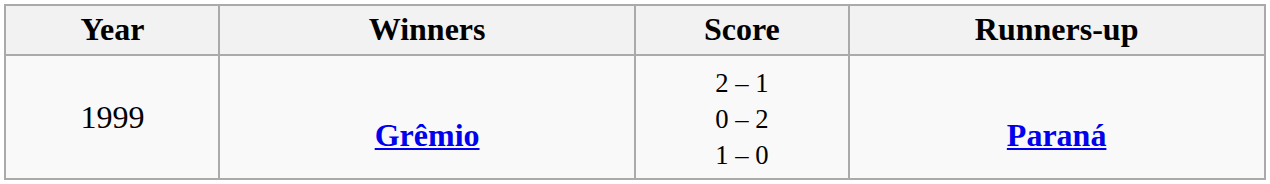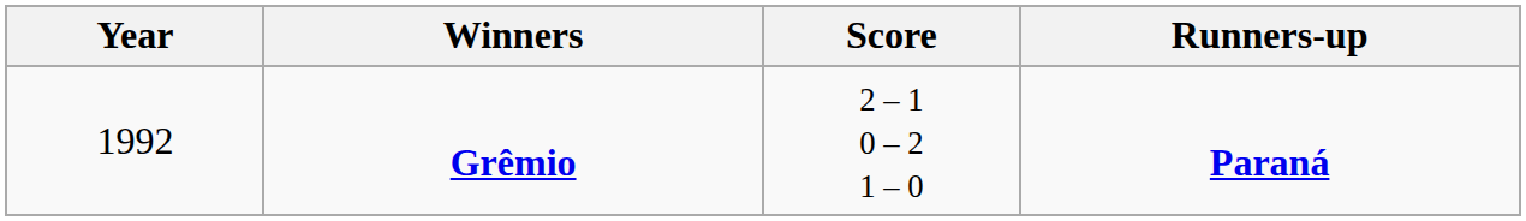Grêmio | Year: 1999 -> 1992
